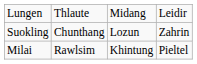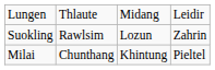Suokling | column 2: Chunthang -> Rawlsim
Milai | column 2: Rawlsim -> Chunthang
